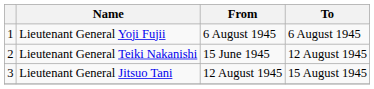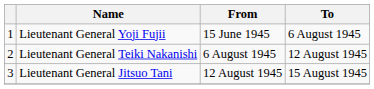Lieutenant General Yoji Fujii | From: 6 August 1945 -> 15 June 1945
Lieutenant General Teiki Nakanishi | From: 15 June 1945 -> 6 August 1945
